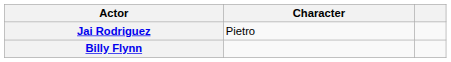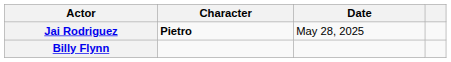+ column: Date | May 28, 2025
Jai Rodriguez | Character: normal -> bold
